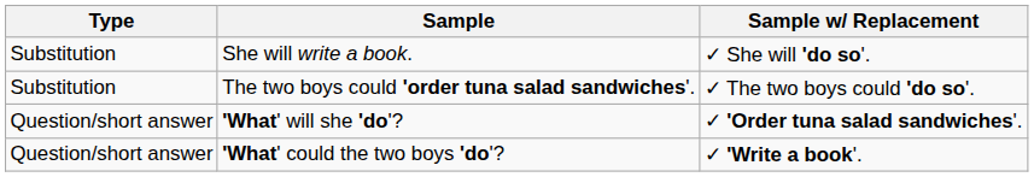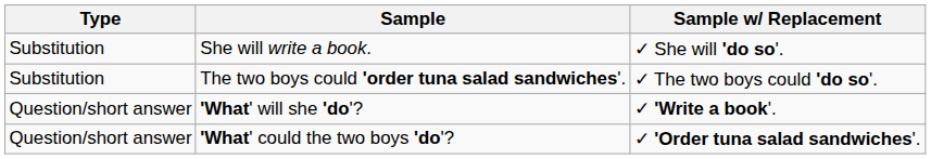'What' will she 'do'? | Sample w/ Replacement: ✓ 'Order tuna salad sandwiches'. -> ✓ 'Write a book'.
'What' could the two boys 'do'? | Sample w/ Replacement: ✓ 'Write a book'. -> ✓ 'Order tuna salad sandwiches'.
